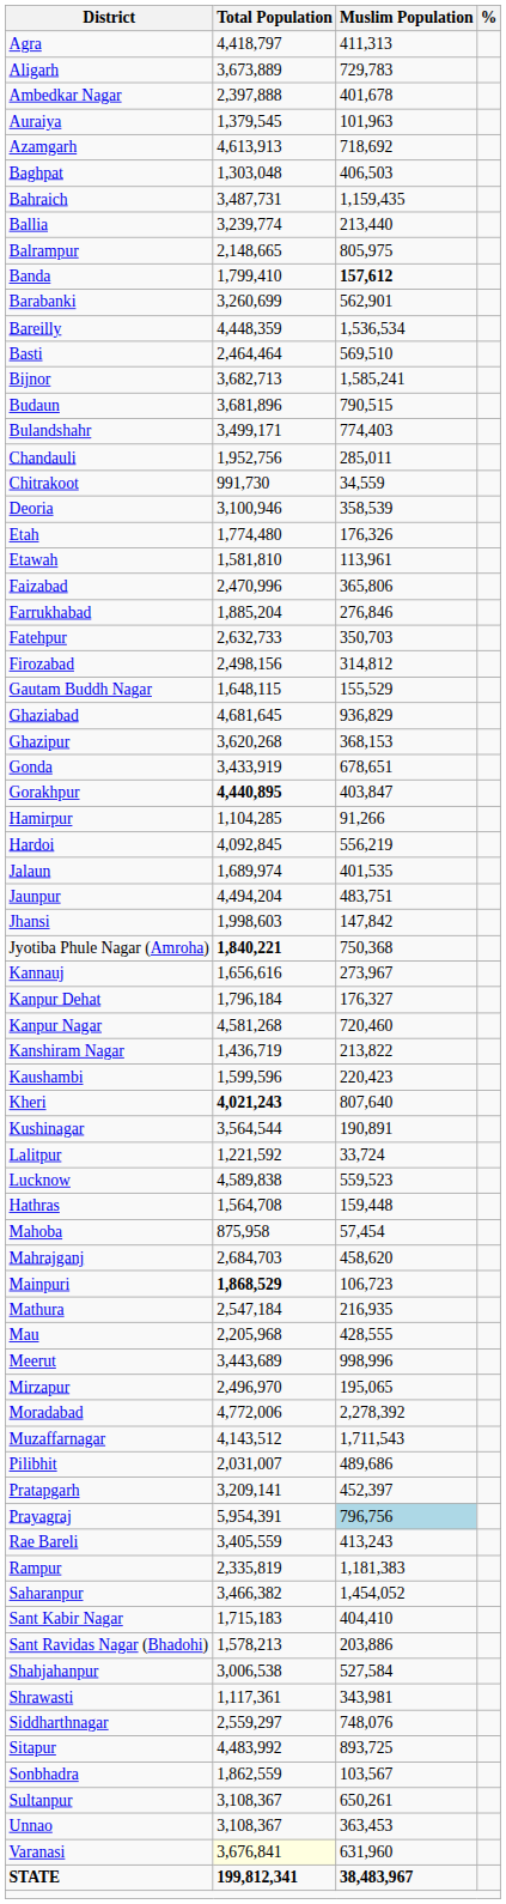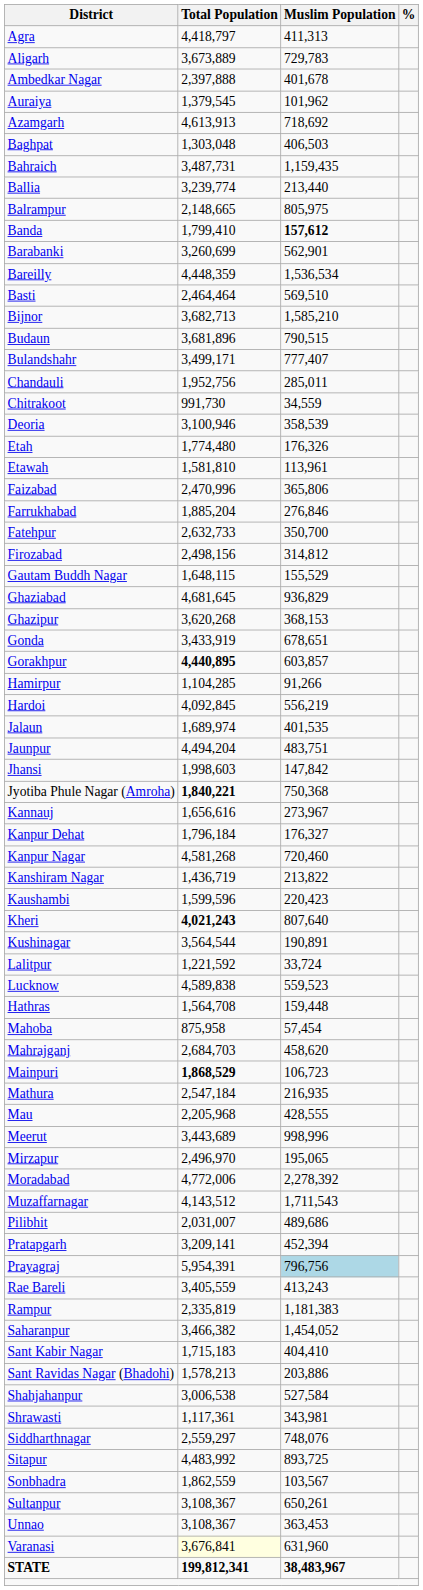Auraiya | Muslim Population: 101,963 -> 101,962
Bijnor | Muslim Population: 1,585,241 -> 1,585,210
Bulandshahr | Muslim Population: 774,403 -> 777,407
Fatehpur | Muslim Population: 350,703 -> 350,700
Gorakhpur | Muslim Population: 403,847 -> 603,857
Pratapgarh | Muslim Population: 452,397 -> 452,394
